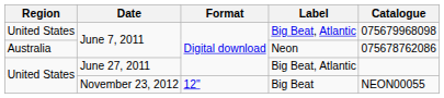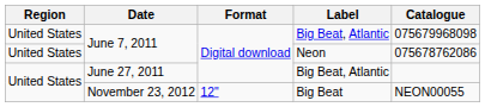June 7, 2011 / Neon | Region: Australia -> United States
